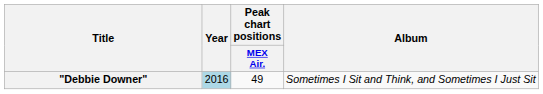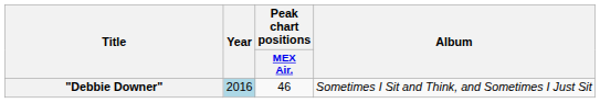"Debbie Downer" | Peak chart positions / MEX Air.: 49 -> 46
